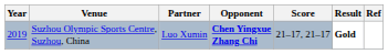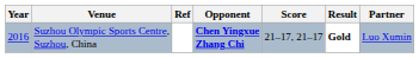columns swapped: Partner <-> Ref
Suzhou Olympic Sports Centre, Suzhou, China | Year: 2019 -> 2016
